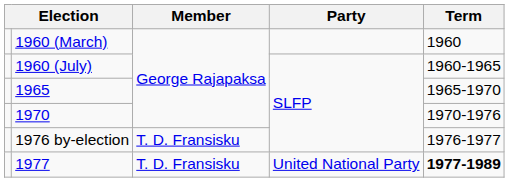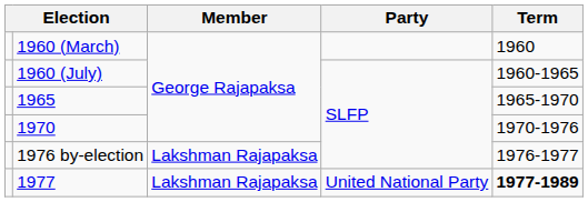1976 by-election | Member: T. D. Fransisku -> Lakshman Rajapaksa
1977 | Member: T. D. Fransisku -> Lakshman Rajapaksa
